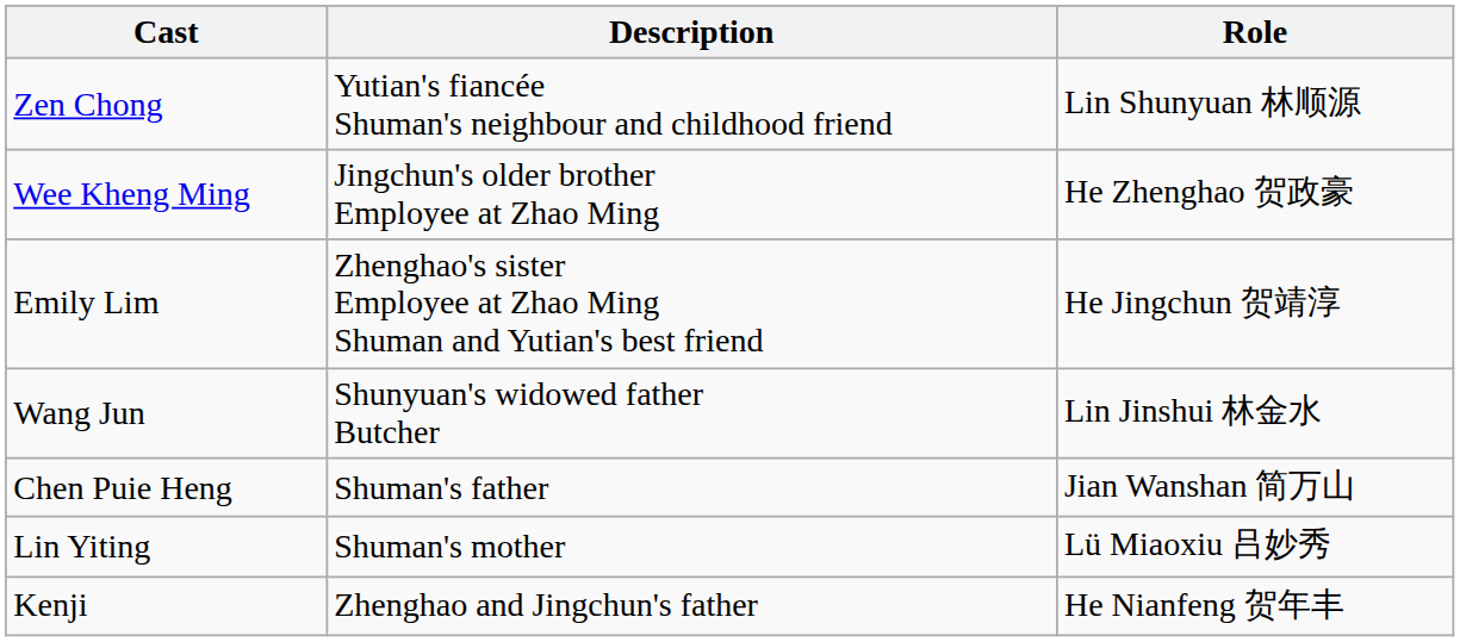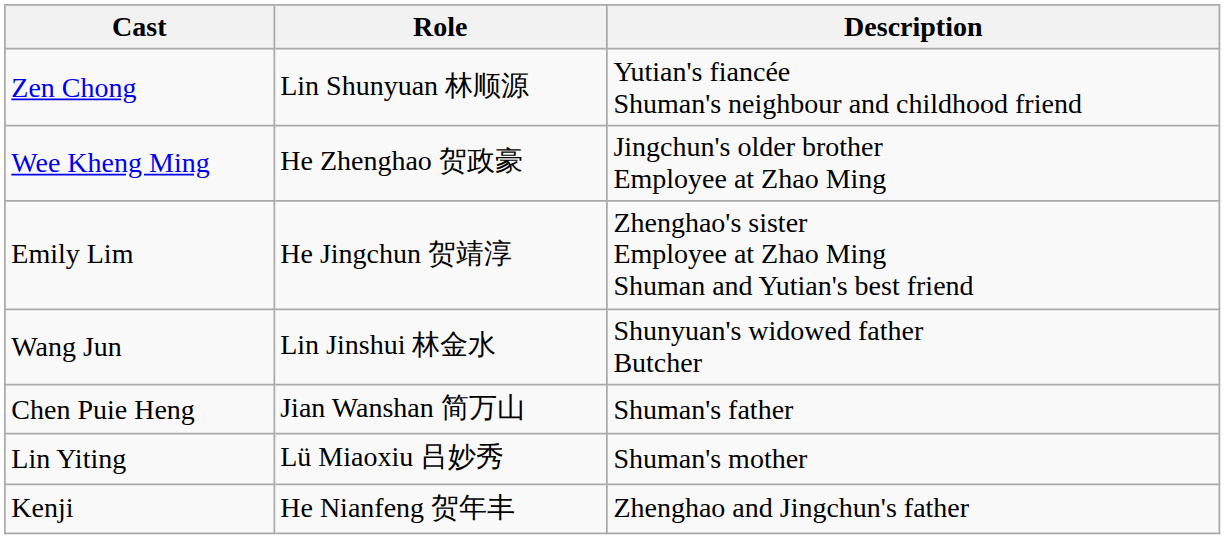columns swapped: Role <-> Description
